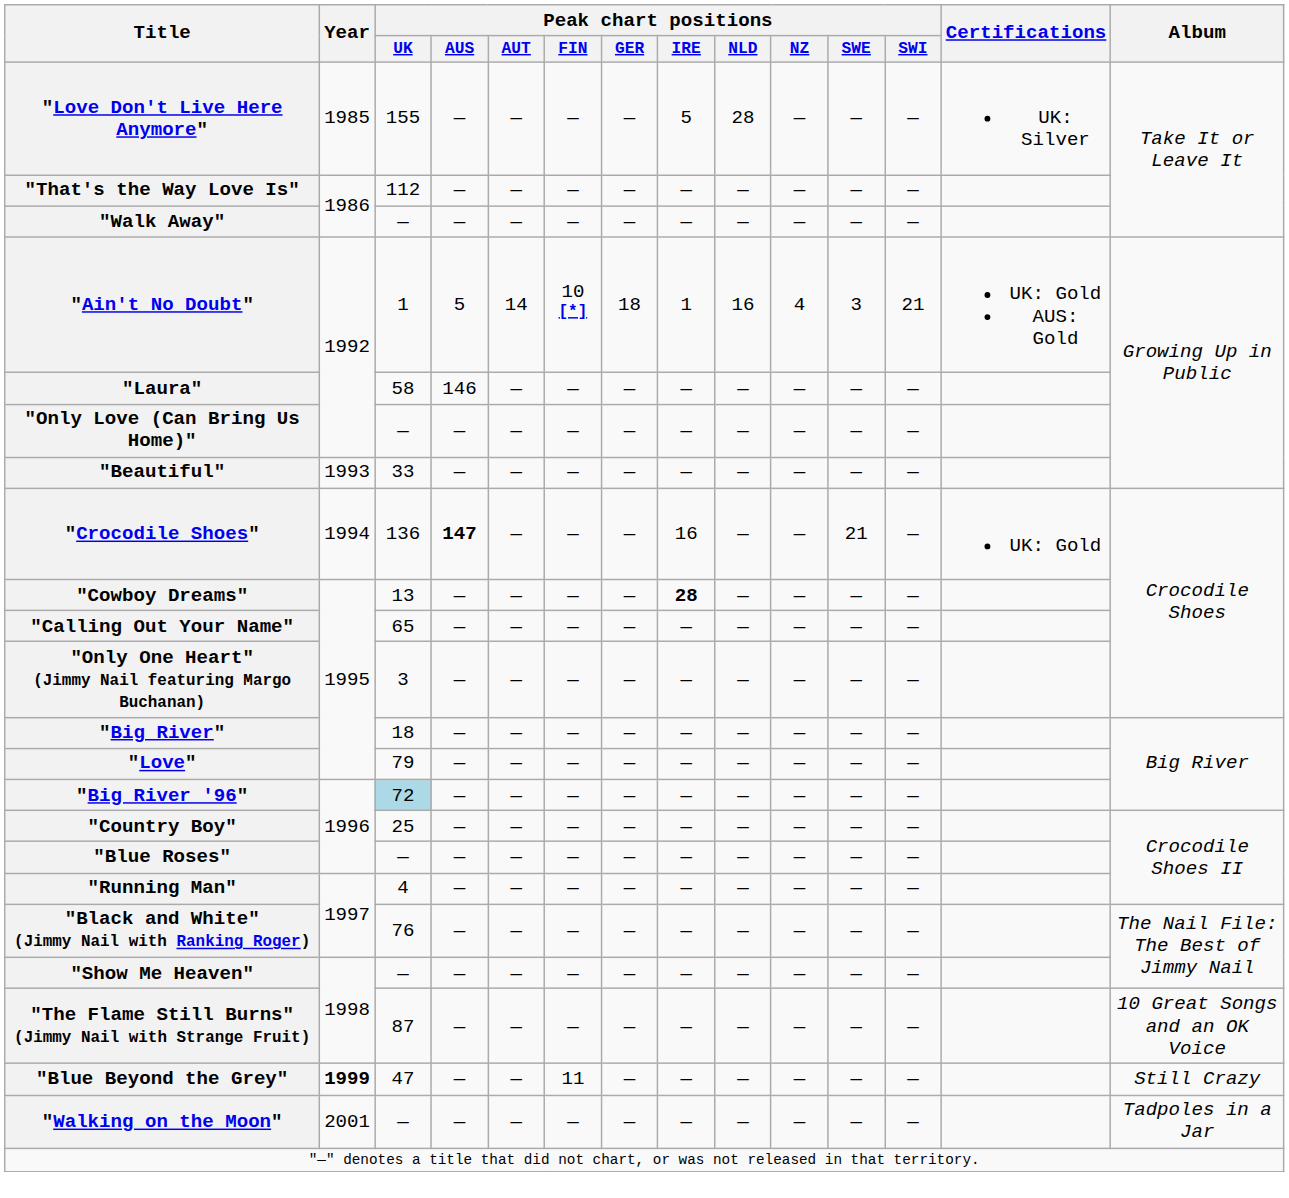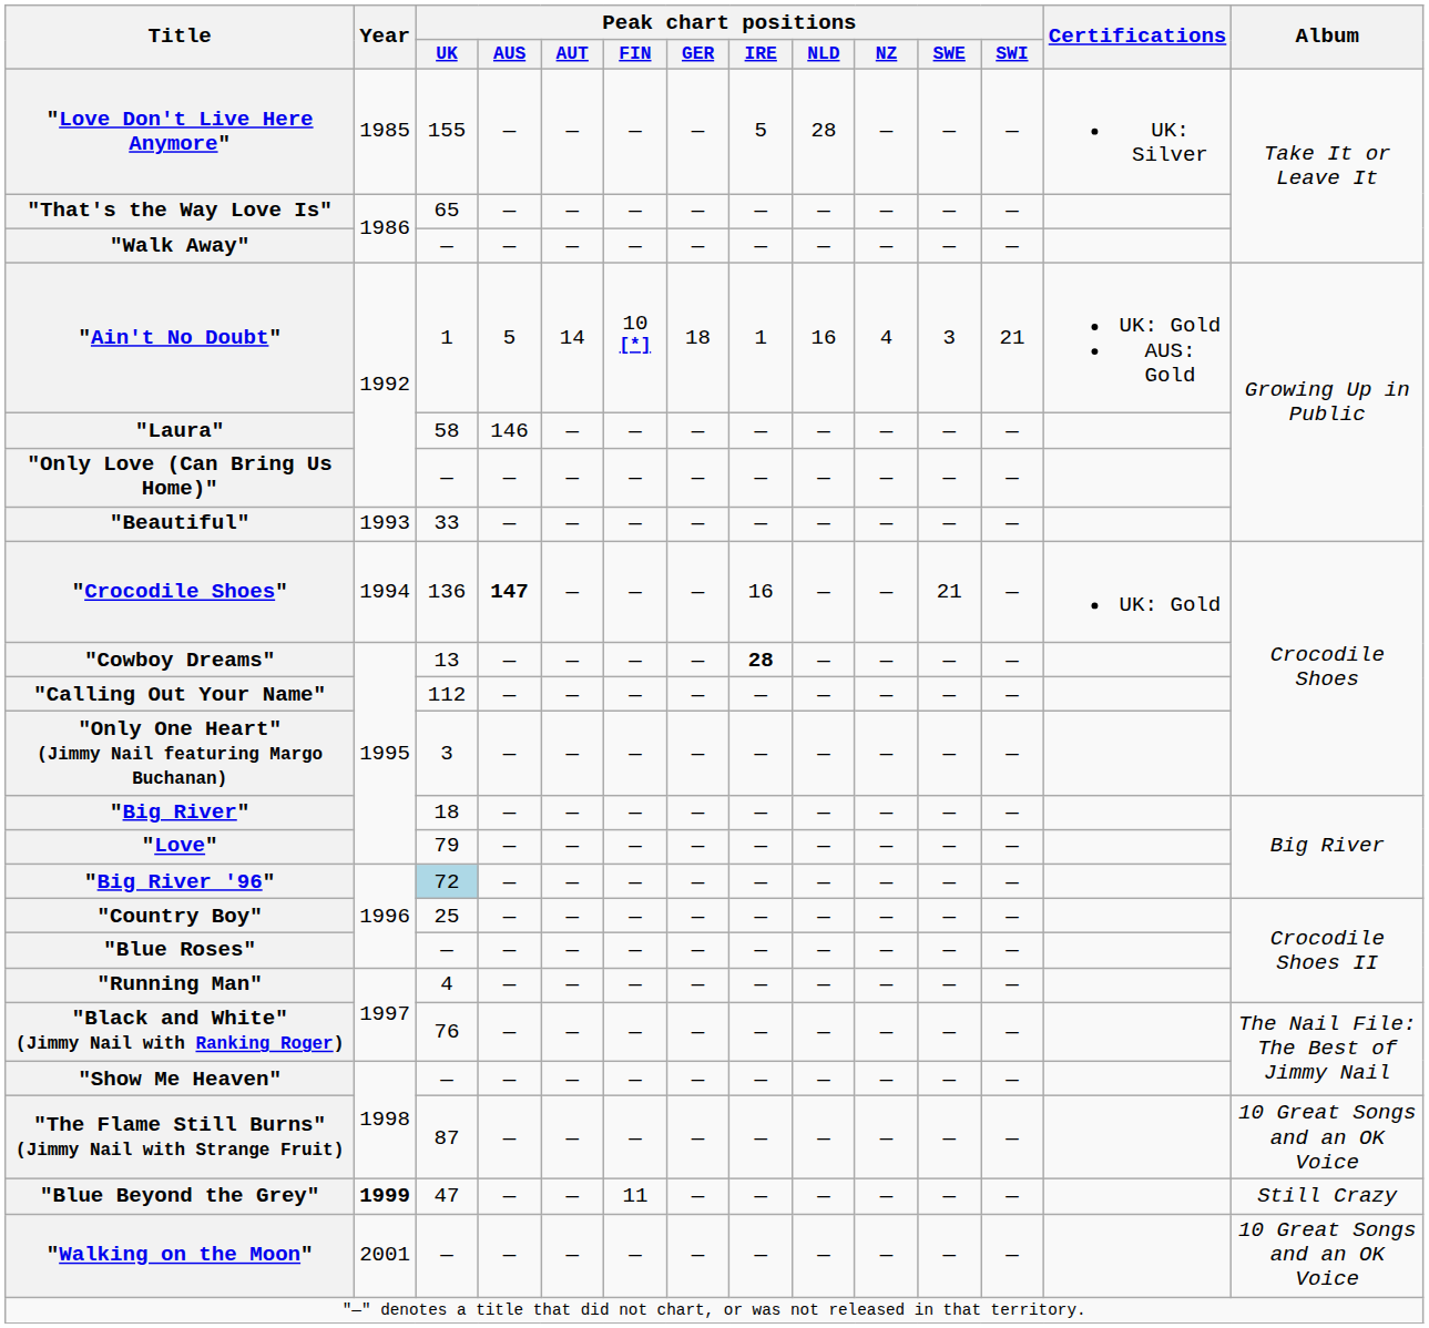"That's the Way Love Is" | Peak chart positions / UK: 112 -> 65
"Calling Out Your Name" | Peak chart positions / UK: 65 -> 112
"Walking on the Moon" | Album: Tadpoles in a Jar -> 10 Great Songs and an OK Voice
